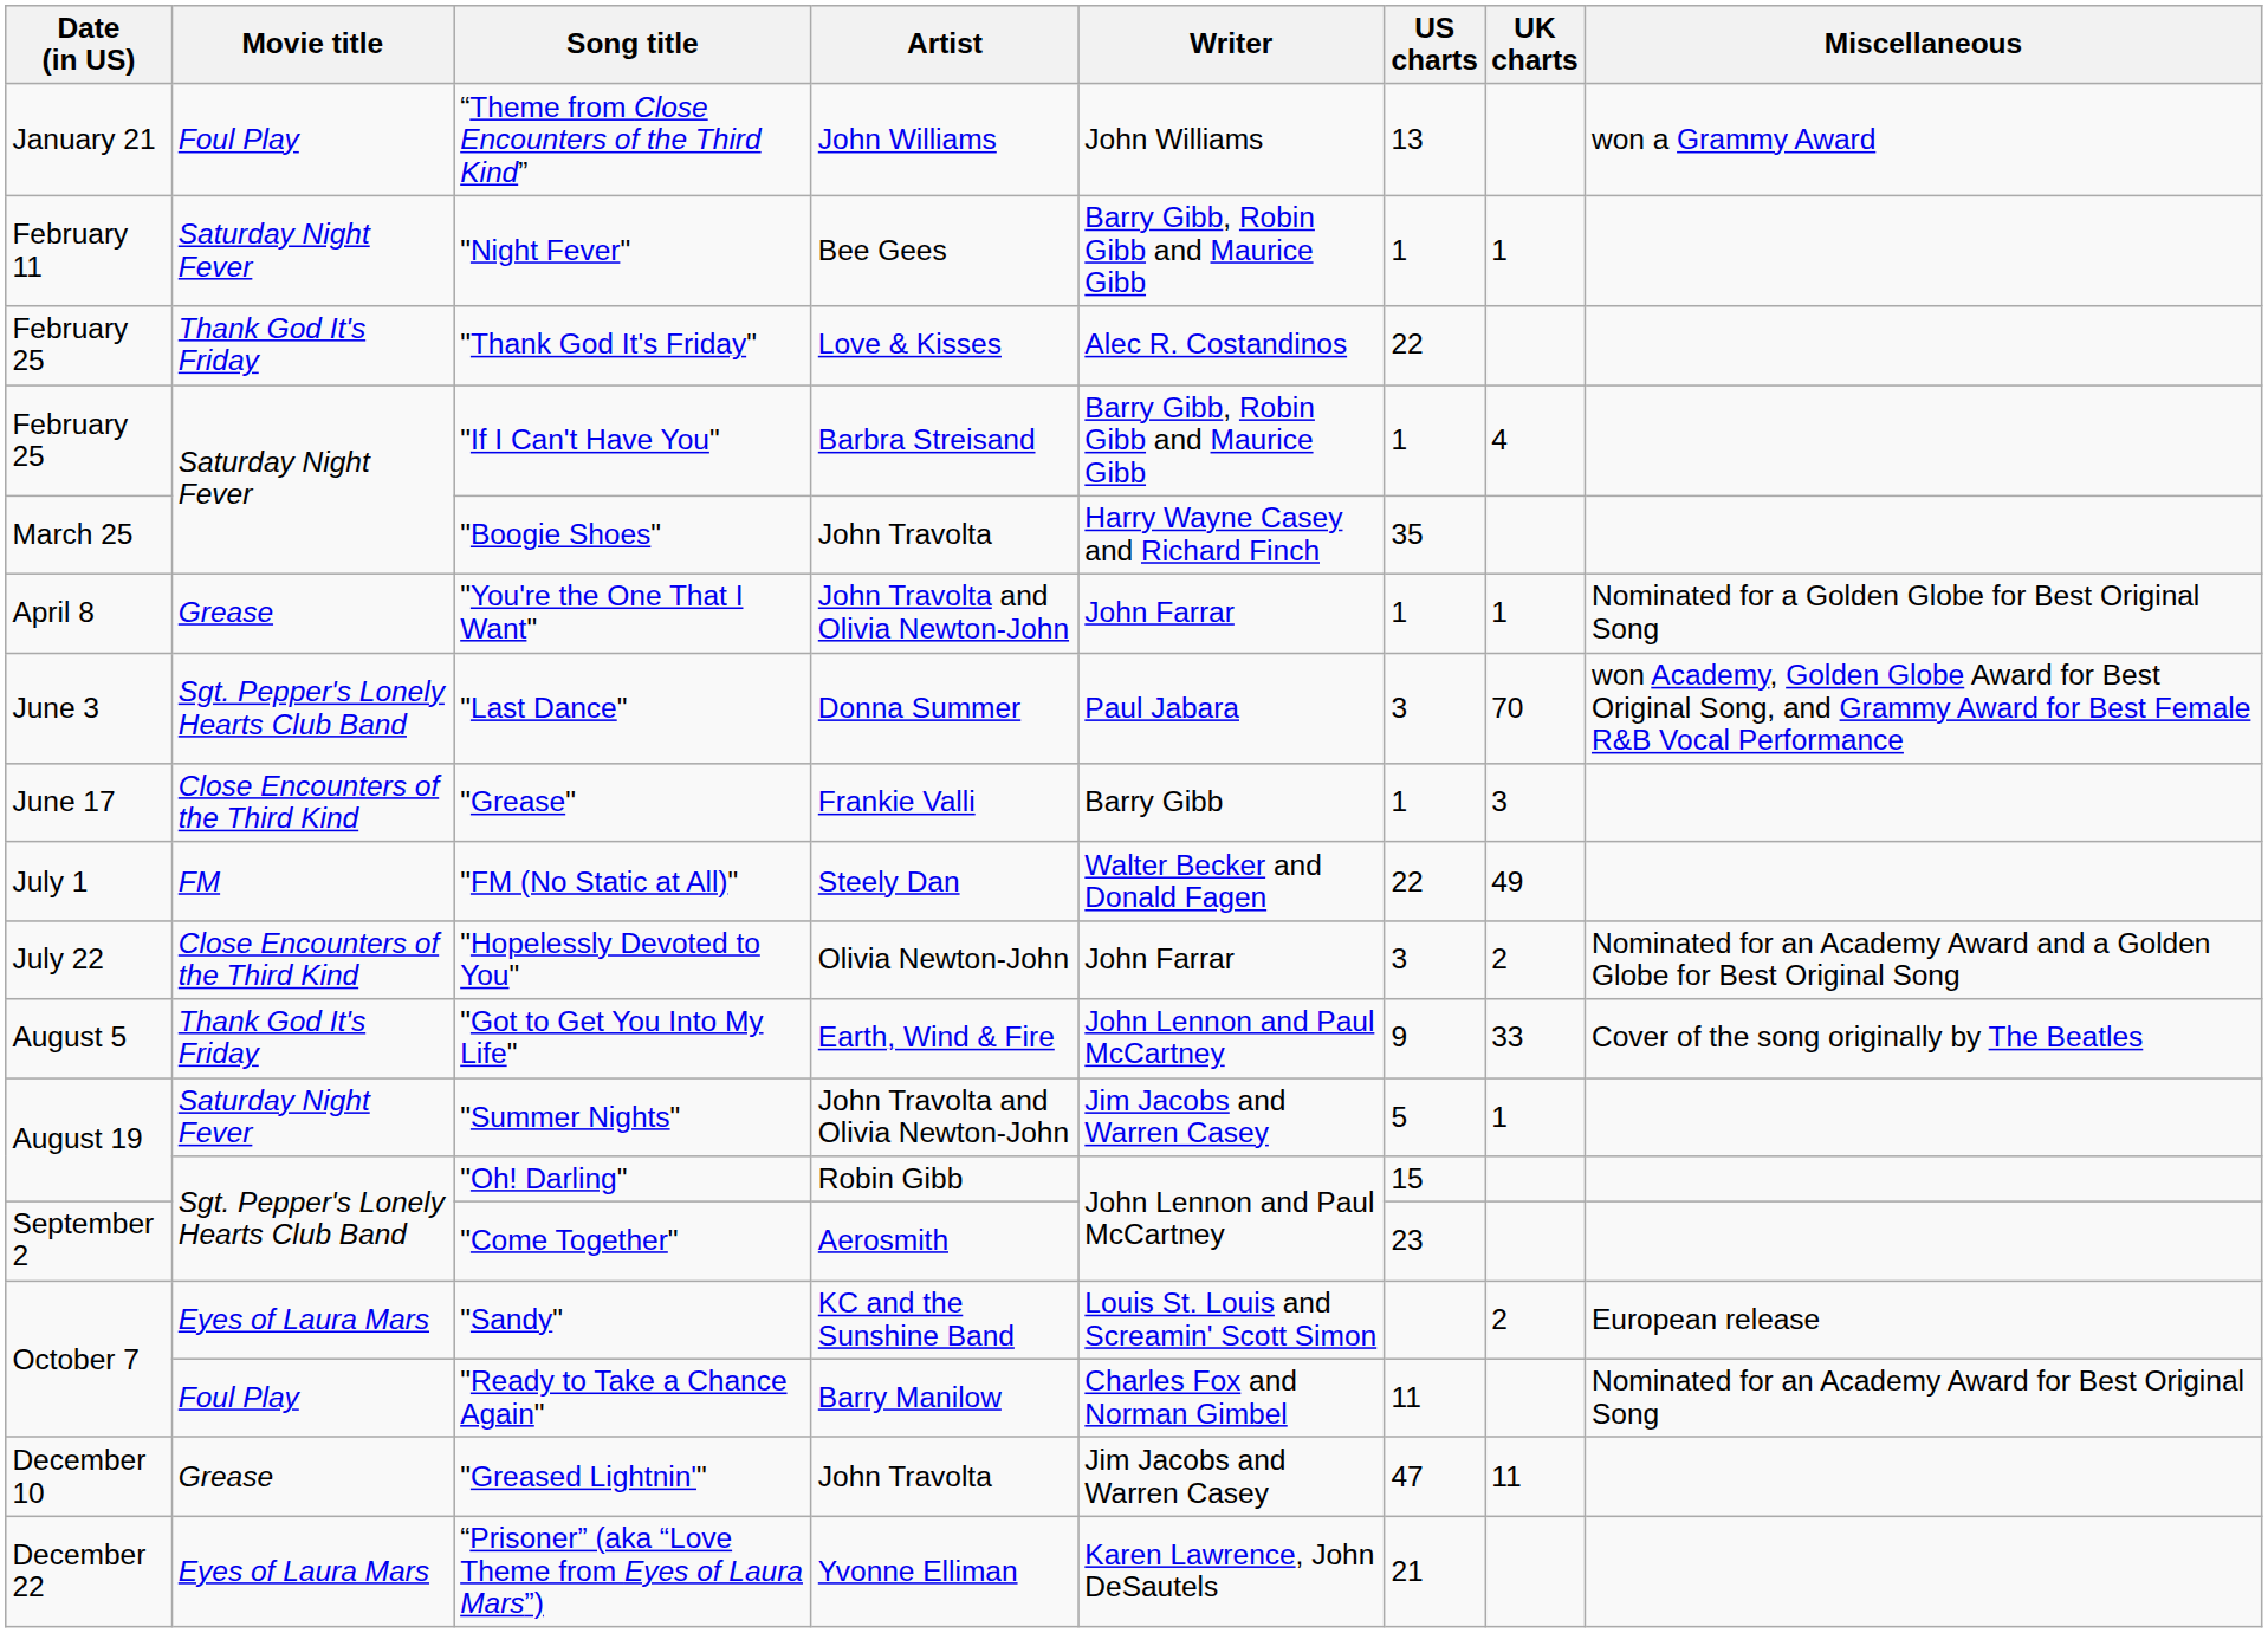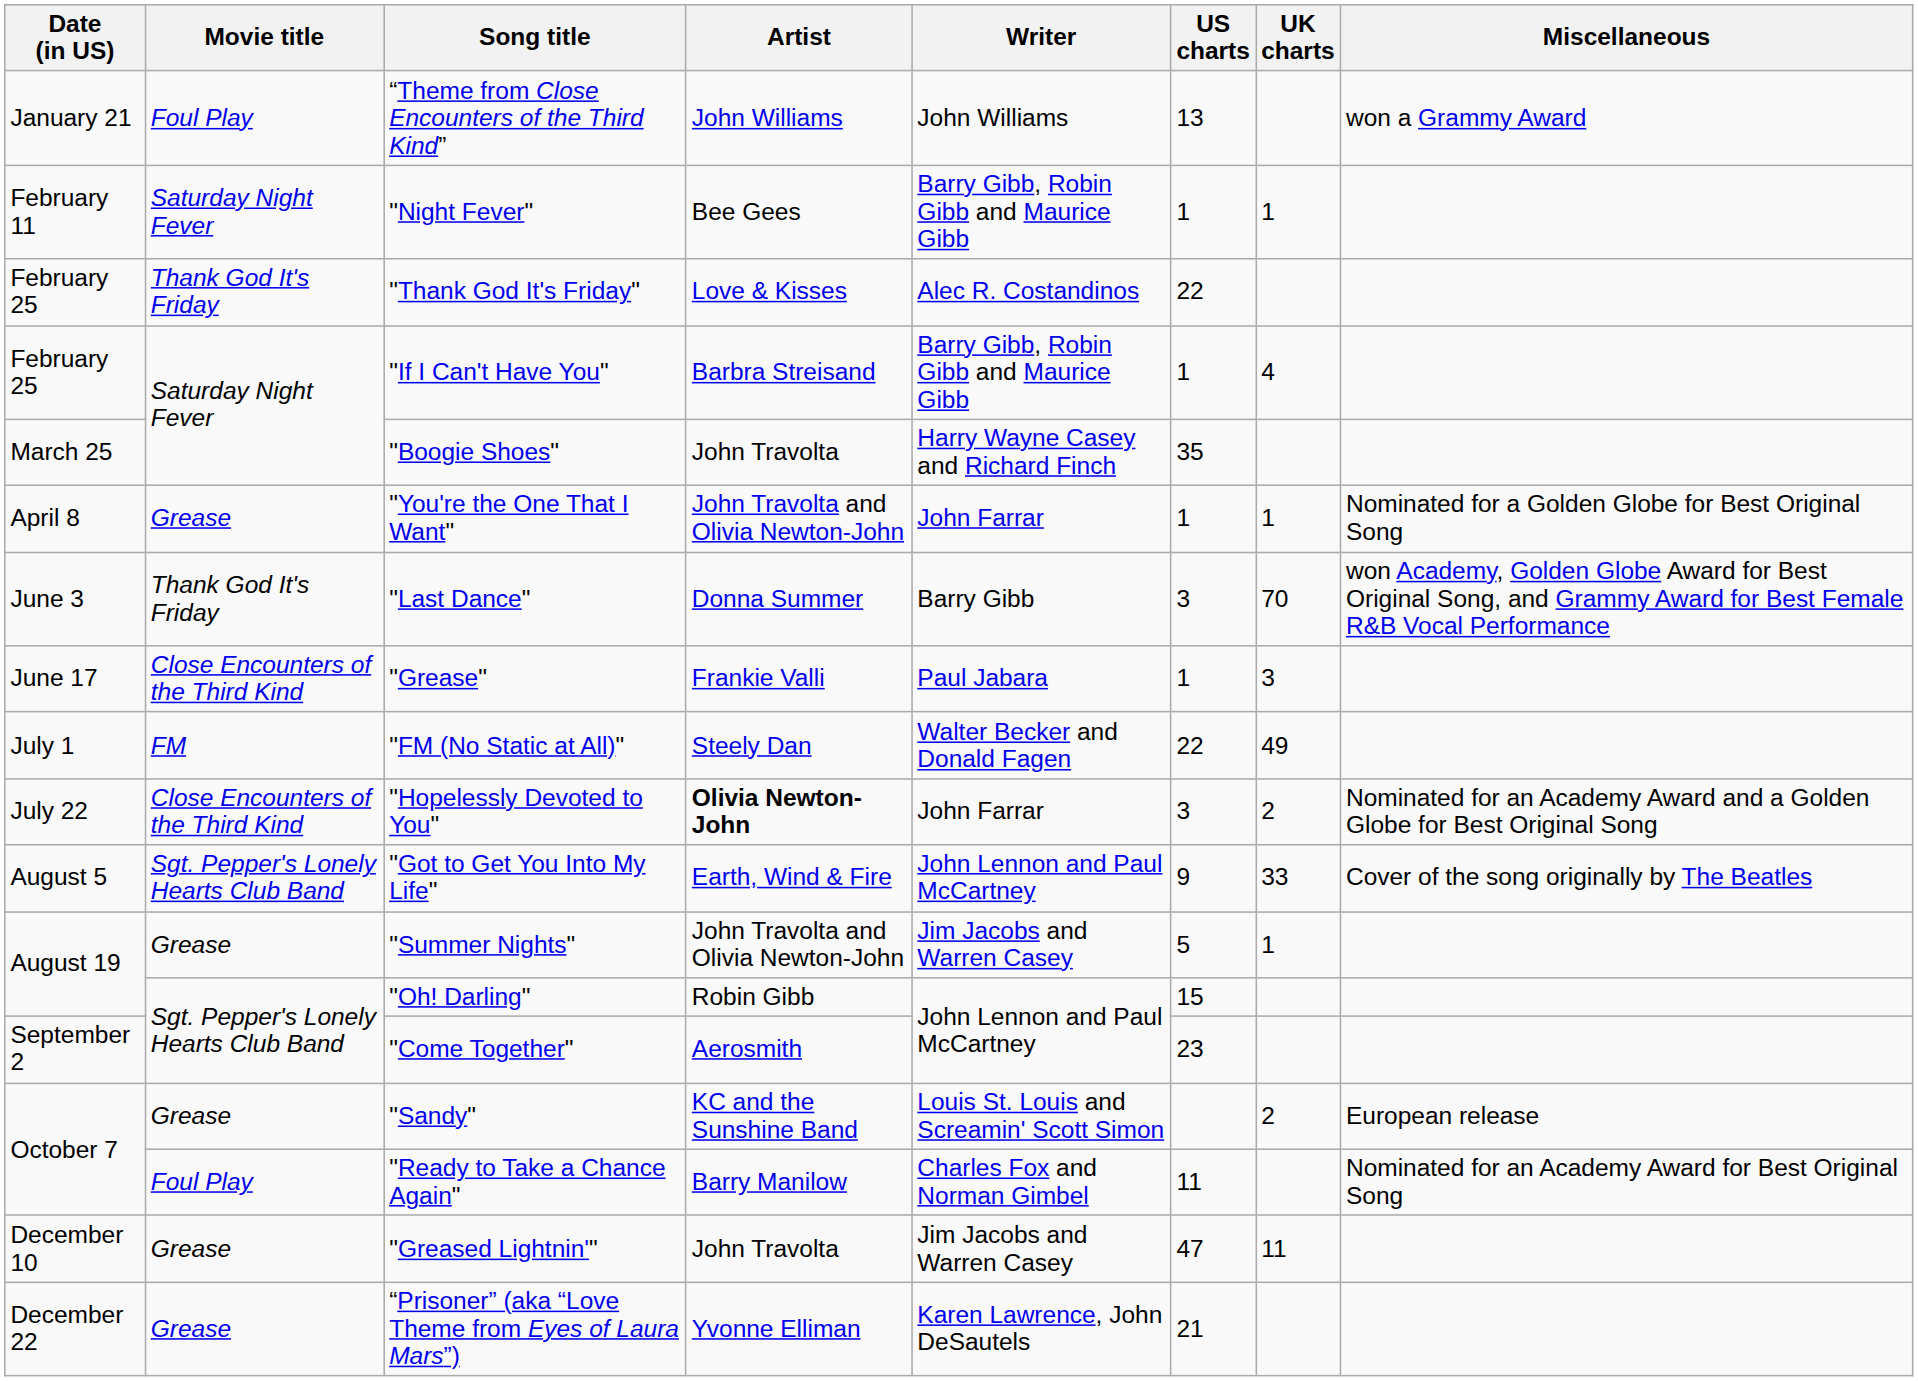"Last Dance" | Movie title: Sgt. Pepper's Lonely Hearts Club Band -> Thank God It's Friday
"Last Dance" | Writer: Paul Jabara -> Barry Gibb
"Grease" | Writer: Barry Gibb -> Paul Jabara
"Hopelessly Devoted to You" | Artist: normal -> bold
"Got to Get You Into My Life" | Movie title: Thank God It's Friday -> Sgt. Pepper's Lonely Hearts Club Band
"Summer Nights" | Movie title: Saturday Night Fever -> Grease
"Sandy" | Movie title: Eyes of Laura Mars -> Grease
“Prisoner” (aka “Love Theme from Eyes of Laura Mars”) | Movie title: Eyes of Laura Mars -> Grease
